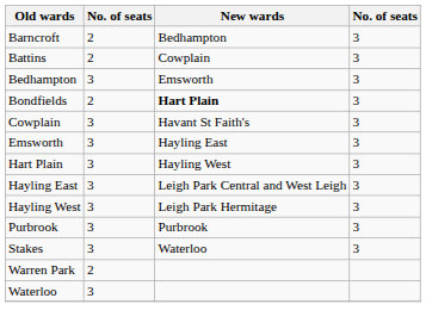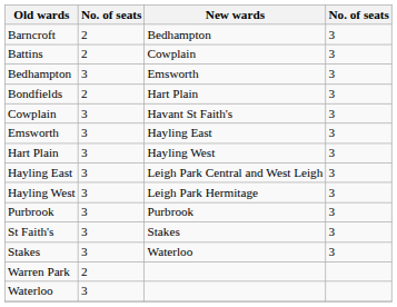Bondfields | New wards: bold -> normal
+ row: St Faith's | 3 | Stakes | 3
